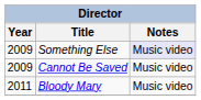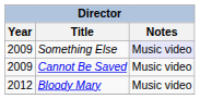Bloody Mary | Year: 2011 -> 2012
